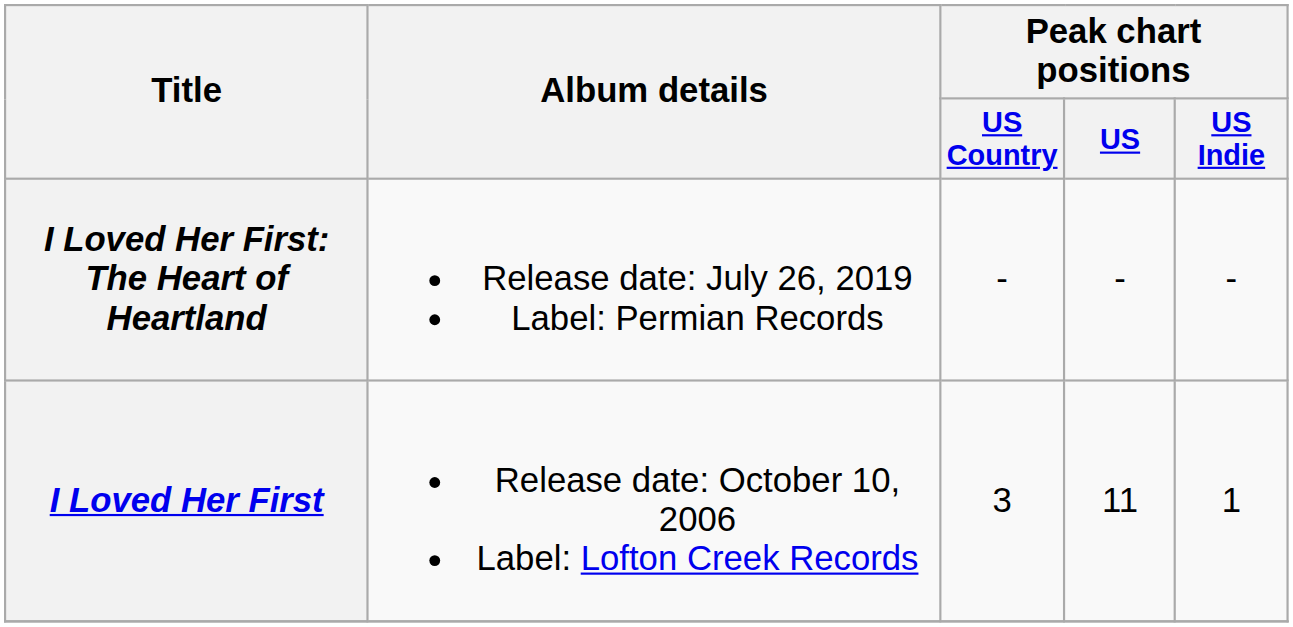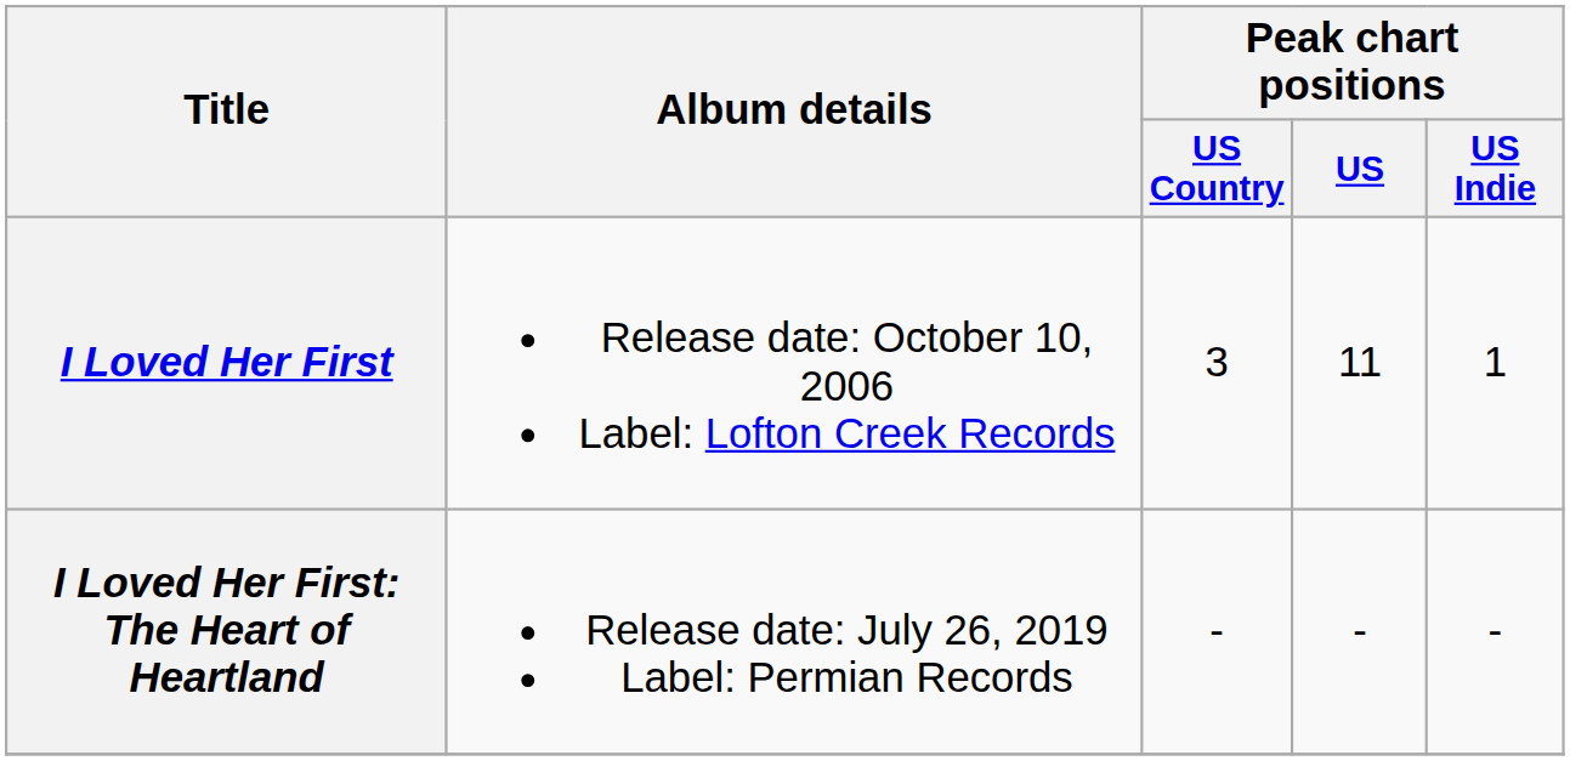rows swapped: I Loved Her First <-> I Loved Her First: The Heart of Heartland
